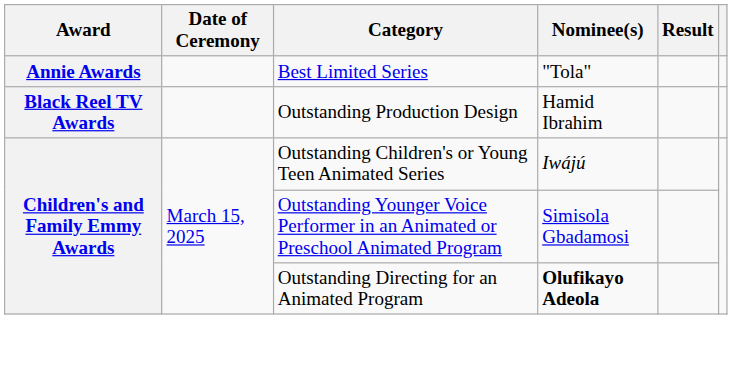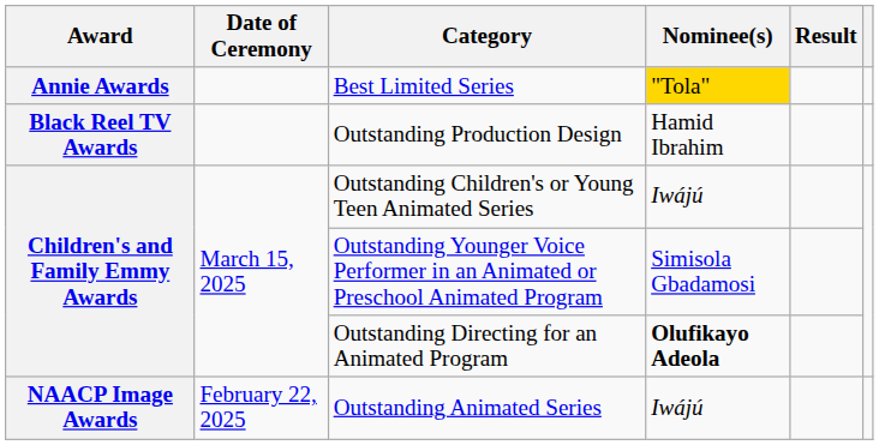Best Limited Series | Nominee(s): no background -> gold background
+ row: NAACP Image Awards | February 22, 2025 | Outstanding Animated Series | Iwájú
